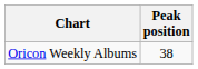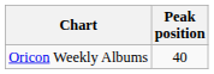Oricon Weekly Albums | Peak position: 38 -> 40
